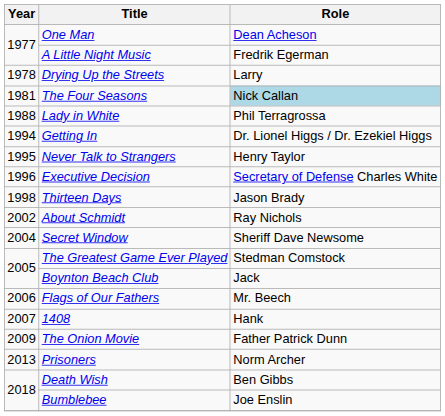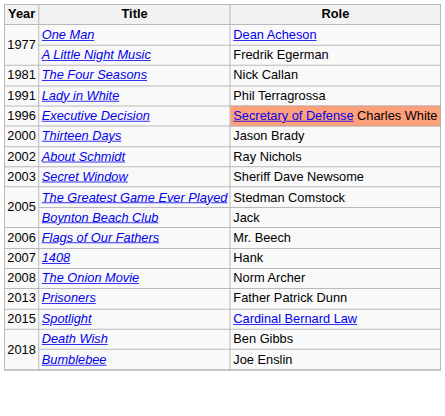- row: 1978 | Drying Up the Streets | Larry
The Four Seasons | Role: lightblue background -> no background
Lady in White | Year: 1988 -> 1991
- row: 1994 | Getting In | Dr. Lionel Higgs / Dr. Ezekiel Higgs
- row: 1995 | Never Talk to Strangers | Henry Taylor
Executive Decision | Role: no background -> lightsalmon background
Thirteen Days | Year: 1998 -> 2000
Secret Window | Year: 2004 -> 2003
The Onion Movie | Year: 2009 -> 2008
The Onion Movie | Role: Father Patrick Dunn -> Norm Archer
Prisoners | Role: Norm Archer -> Father Patrick Dunn
+ row: 2015 | Spotlight | Cardinal Bernard Law
